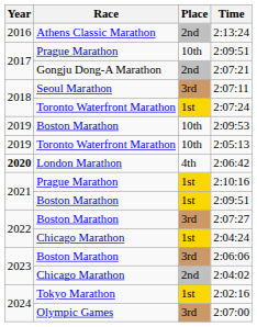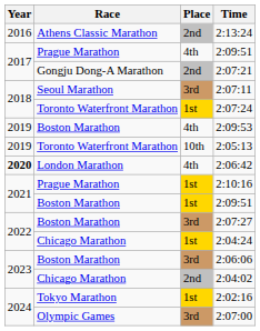Prague Marathon / 2:09:51 | Place: 10th -> 4th
2:09:53 | Place: 10th -> 4th
